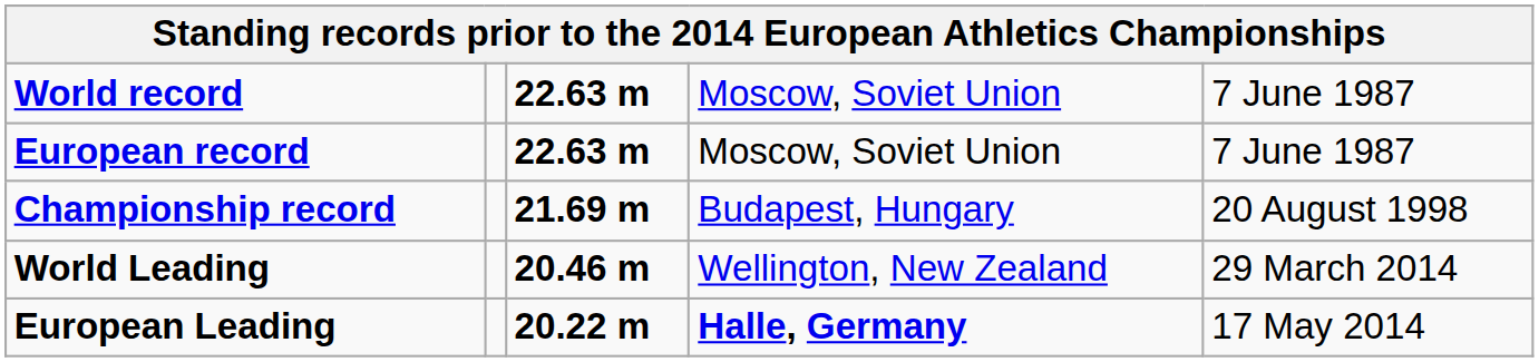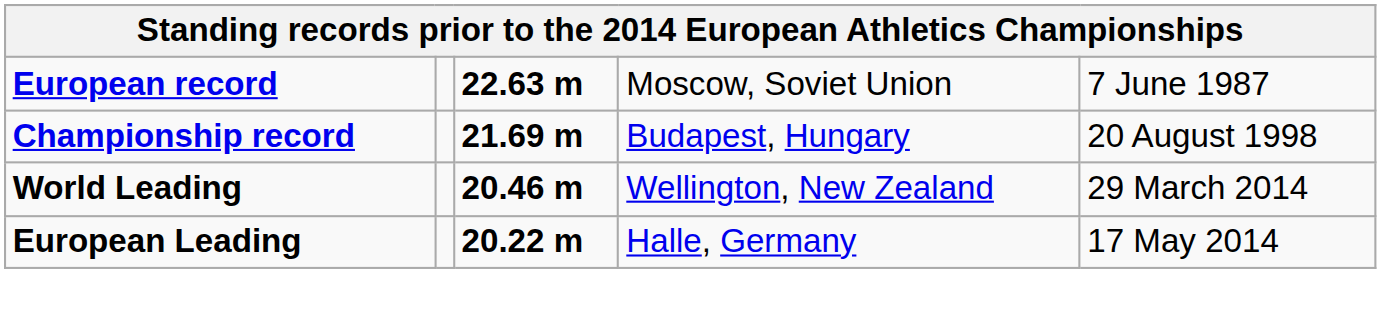- row: World record | 22.63 m | Moscow, Soviet Union | 7 June 1987
European Leading | column 4: bold -> normal
